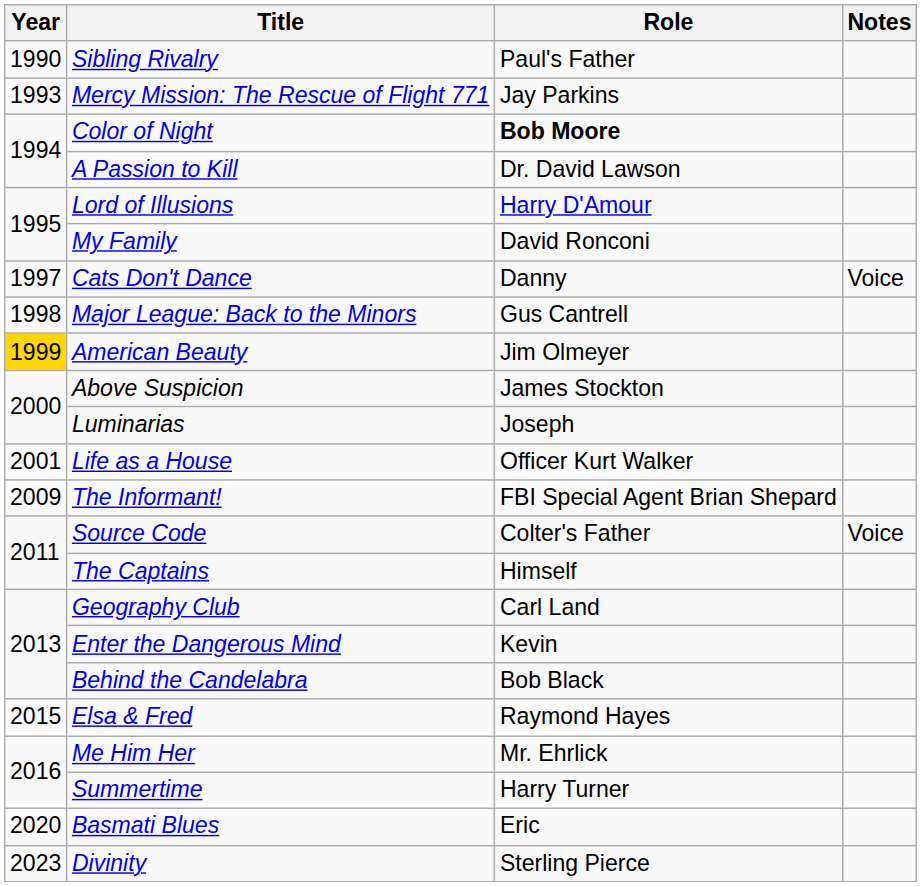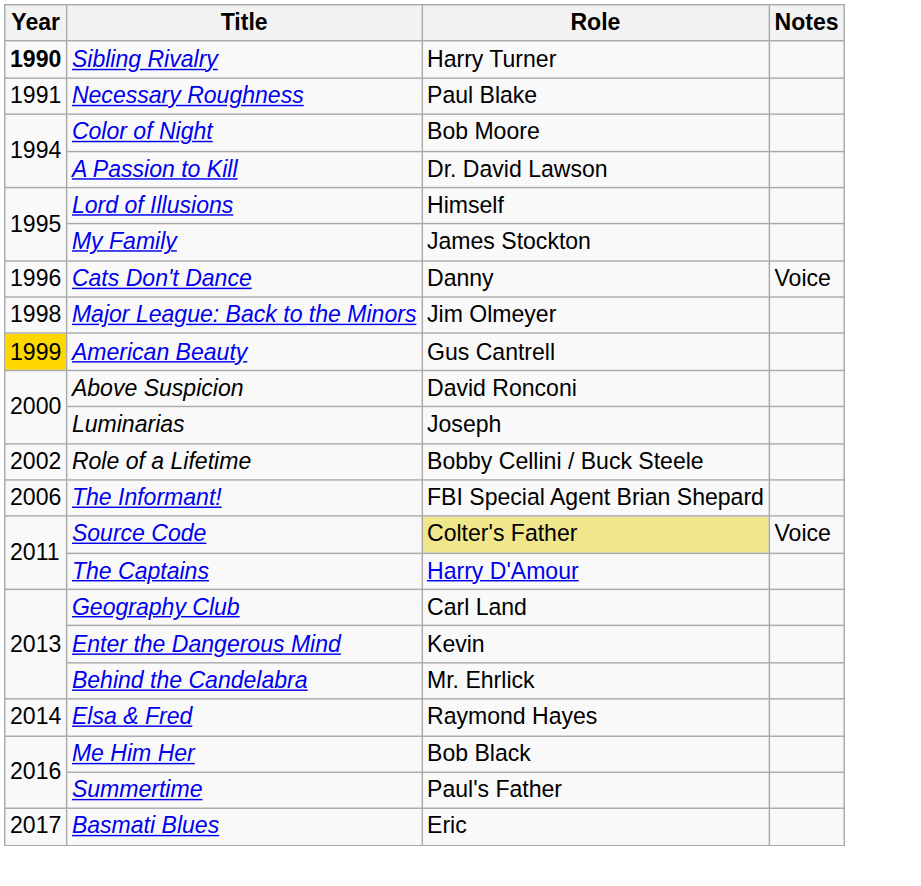Sibling Rivalry | Year: normal -> bold
Sibling Rivalry | Role: Paul's Father -> Harry Turner
+ row: 1991 | Necessary Roughness | Paul Blake
- row: 1993 | Mercy Mission: The Rescue of Flight 771 | Jay Parkins
Color of Night | Role: bold -> normal
Lord of Illusions | Role: Harry D'Amour -> Himself
My Family | Role: David Ronconi -> James Stockton
Cats Don't Dance | Year: 1997 -> 1996
Major League: Back to the Minors | Role: Gus Cantrell -> Jim Olmeyer
American Beauty | Role: Jim Olmeyer -> Gus Cantrell
Above Suspicion | Role: James Stockton -> David Ronconi
- row: 2001 | Life as a House | Officer Kurt Walker
+ row: 2002 | Role of a Lifetime | Bobby Cellini / Buck Steele
The Informant! | Year: 2009 -> 2006
Source Code | Role: no background -> khaki background
The Captains | Role: Himself -> Harry D'Amour
Behind the Candelabra | Role: Bob Black -> Mr. Ehrlick
Elsa & Fred | Year: 2015 -> 2014
Me Him Her | Role: Mr. Ehrlick -> Bob Black
Summertime | Role: Harry Turner -> Paul's Father
Basmati Blues | Year: 2020 -> 2017
- row: 2023 | Divinity | Sterling Pierce
